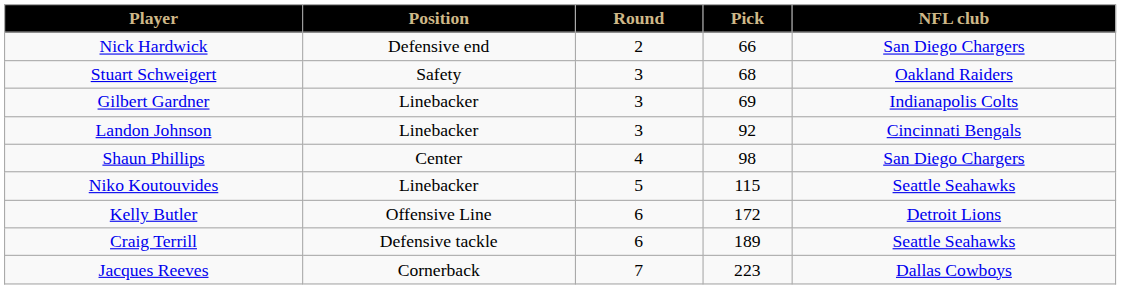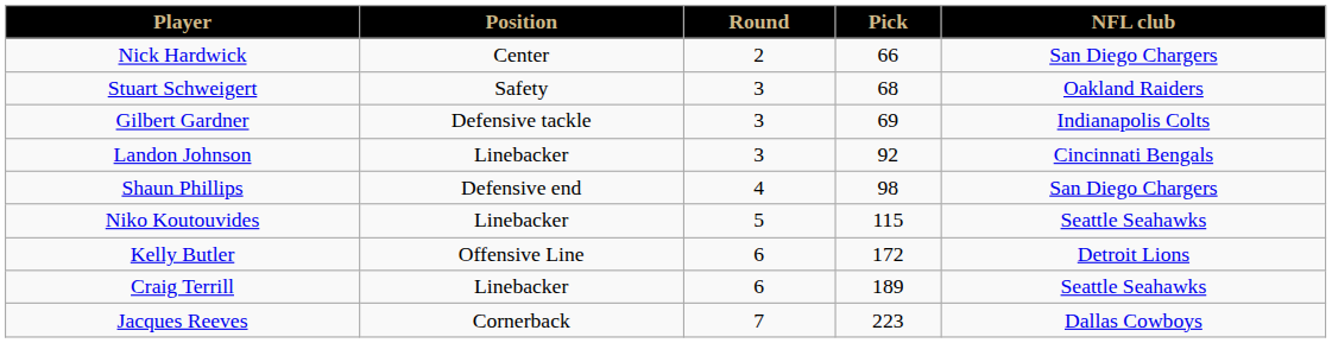Nick Hardwick | Position: Defensive end -> Center
Gilbert Gardner | Position: Linebacker -> Defensive tackle
Shaun Phillips | Position: Center -> Defensive end
Craig Terrill | Position: Defensive tackle -> Linebacker
